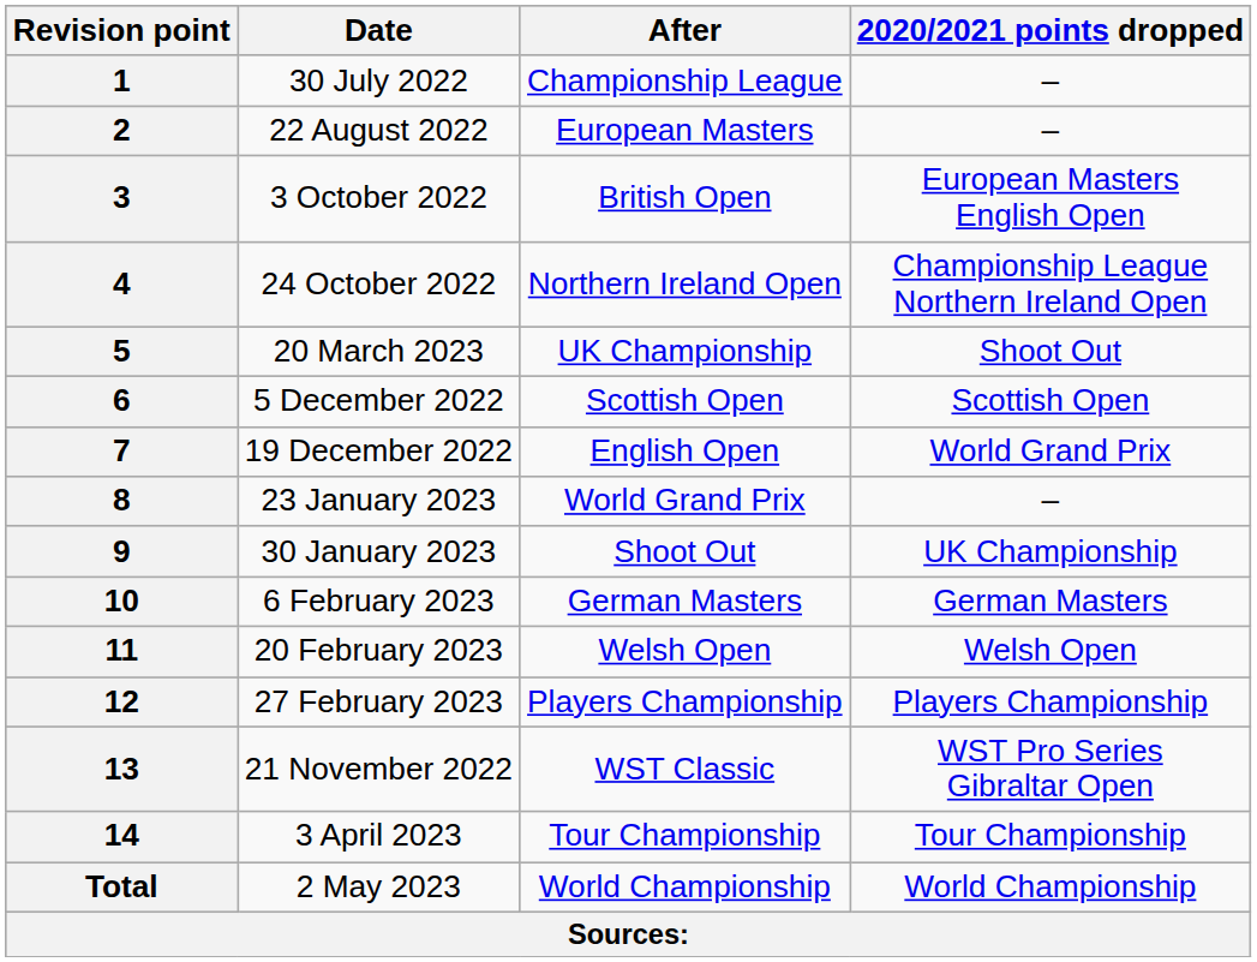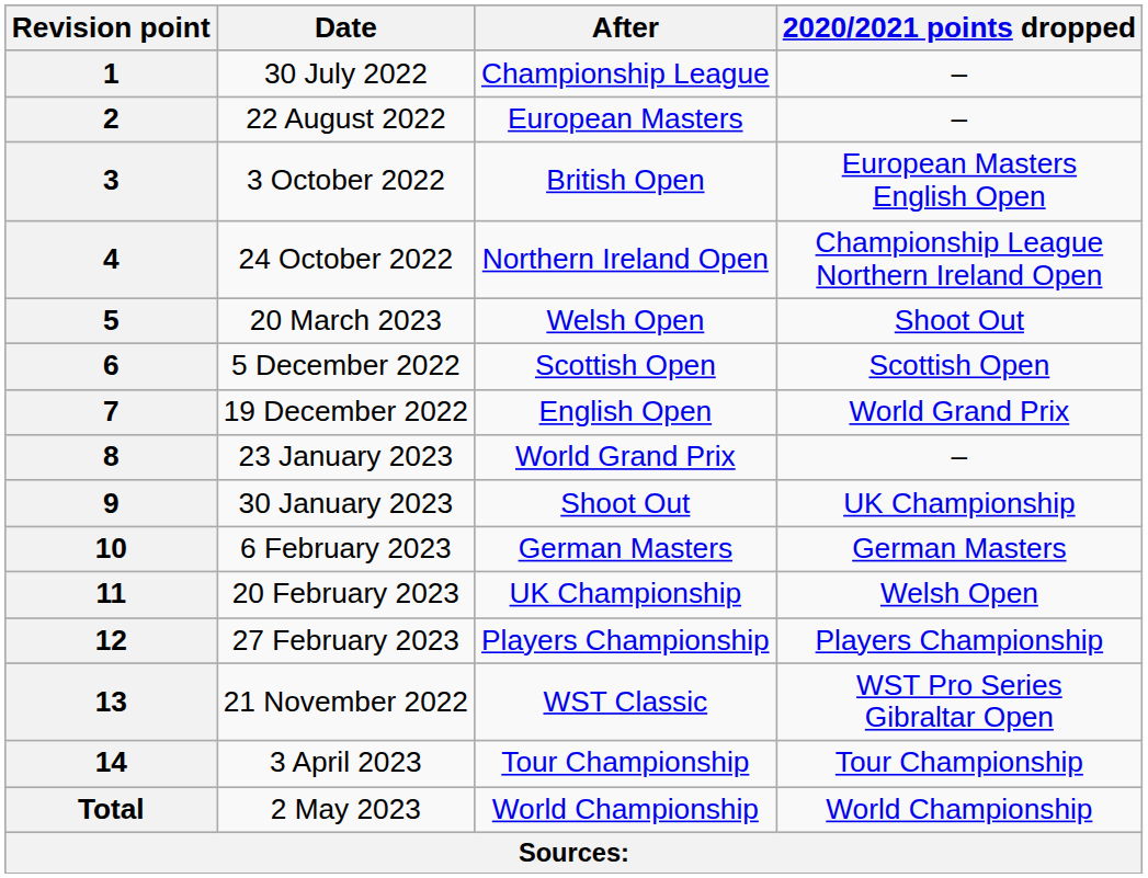5 | After: UK Championship -> Welsh Open
11 | After: Welsh Open -> UK Championship
